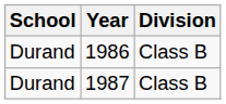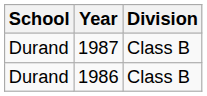rows swapped: 1986 <-> 1987
